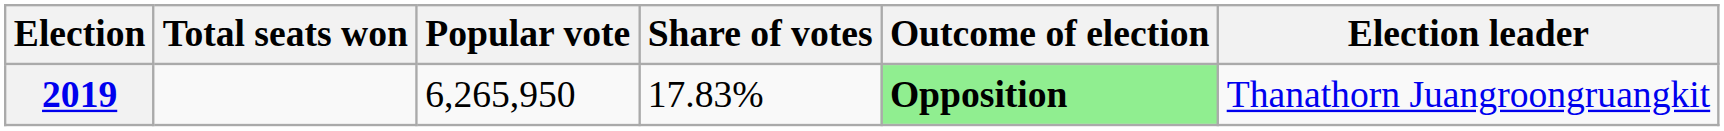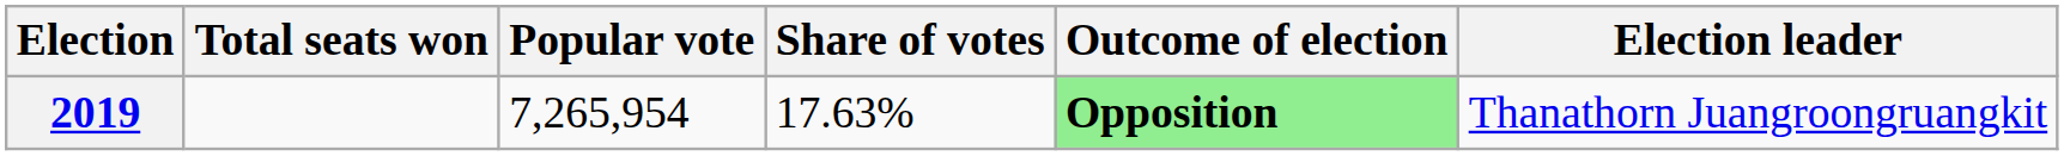2019 | Popular vote: 6,265,950 -> 7,265,954
2019 | Share of votes: 17.83% -> 17.63%
